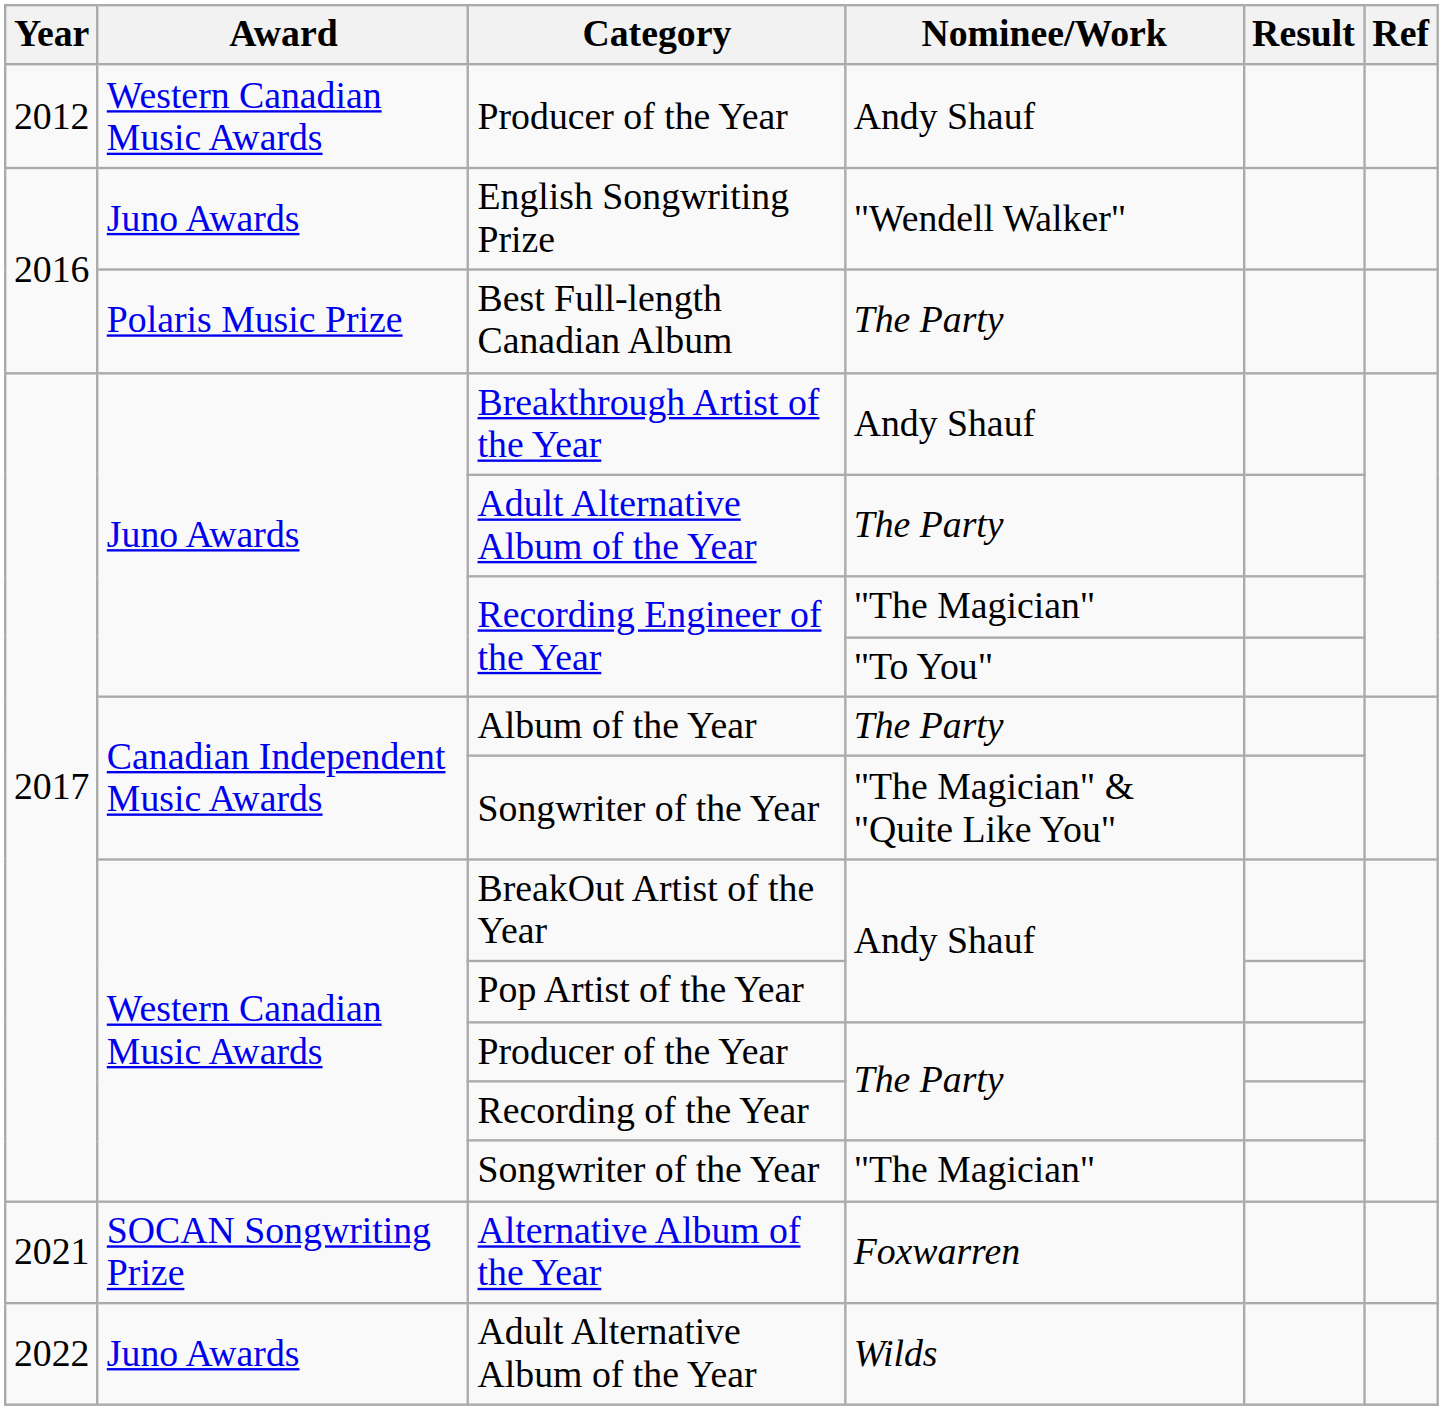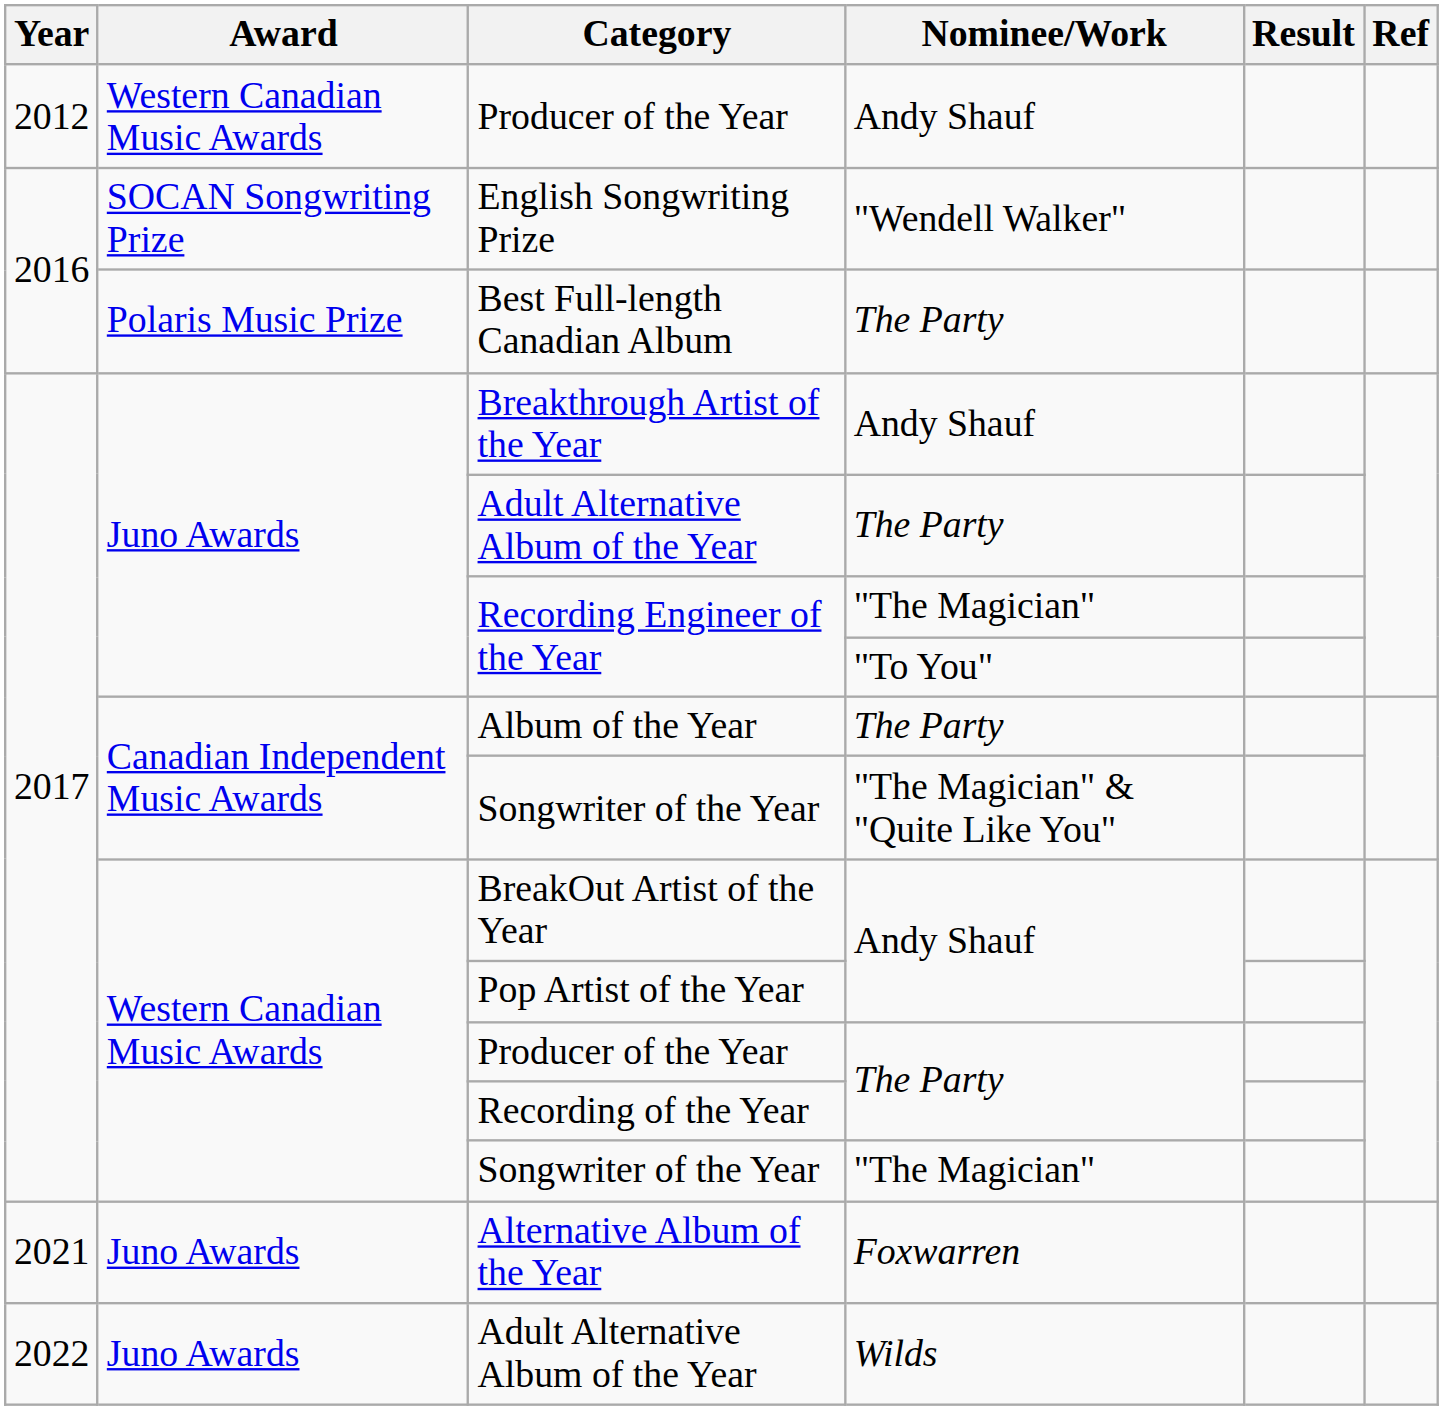English Songwriting Prize | Award: Juno Awards -> SOCAN Songwriting Prize
Alternative Album of the Year | Award: SOCAN Songwriting Prize -> Juno Awards
